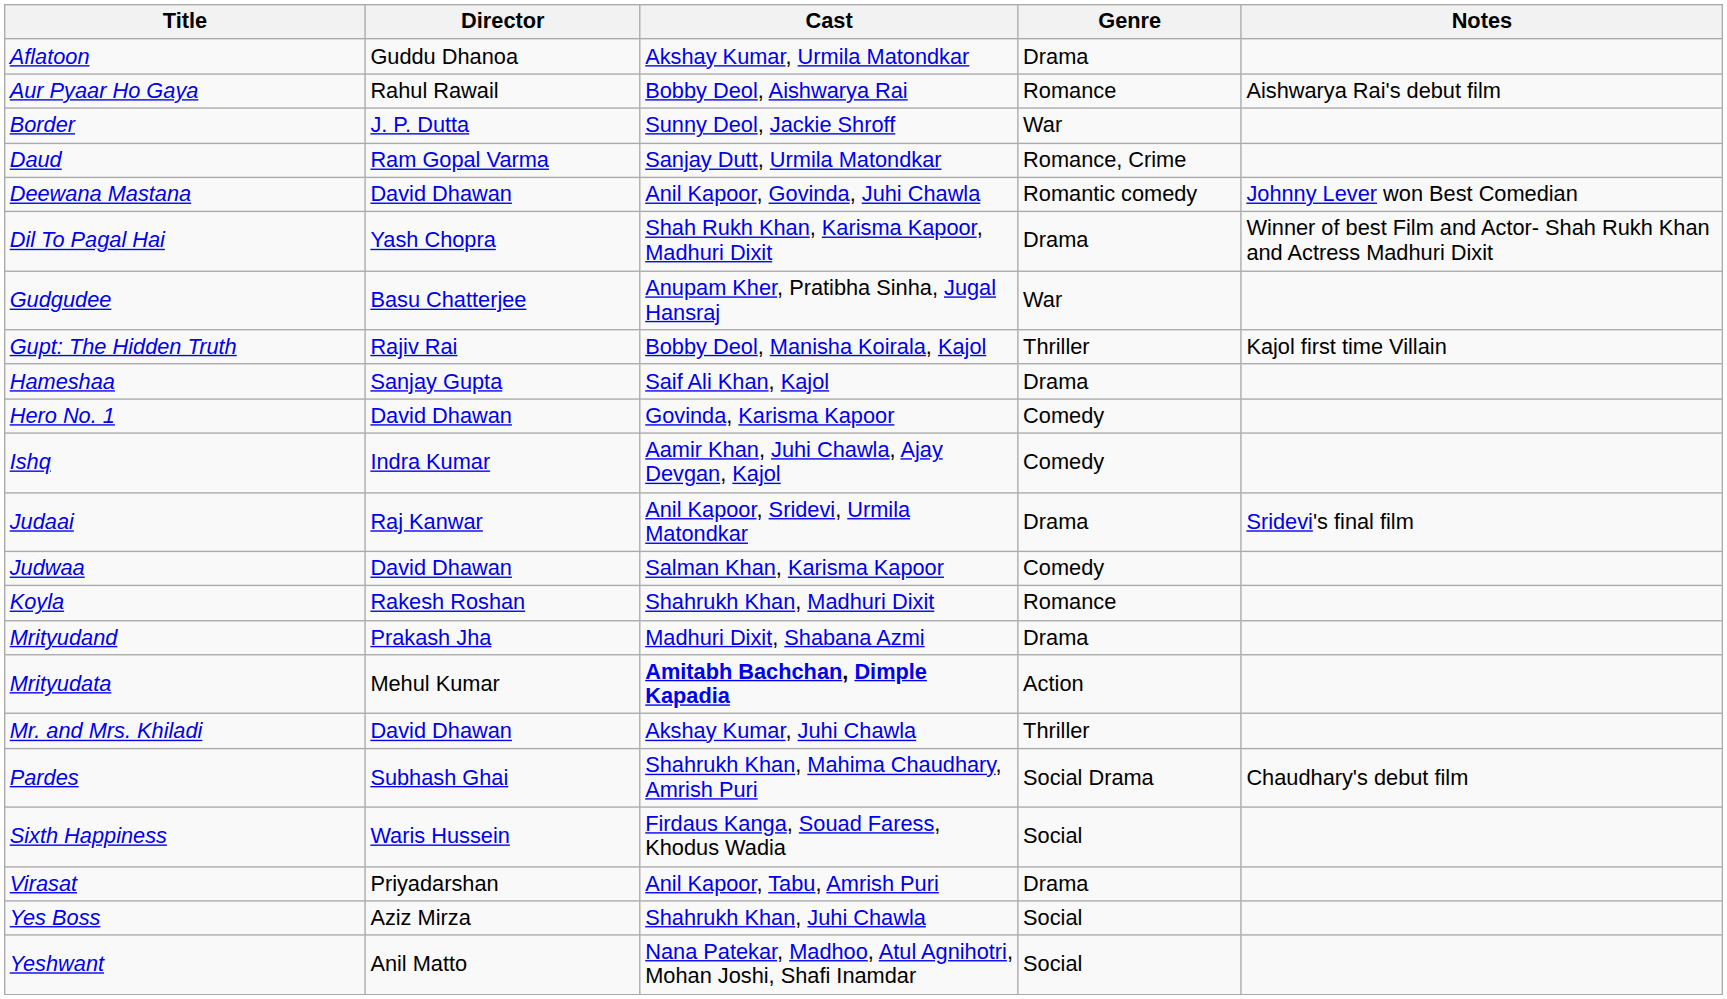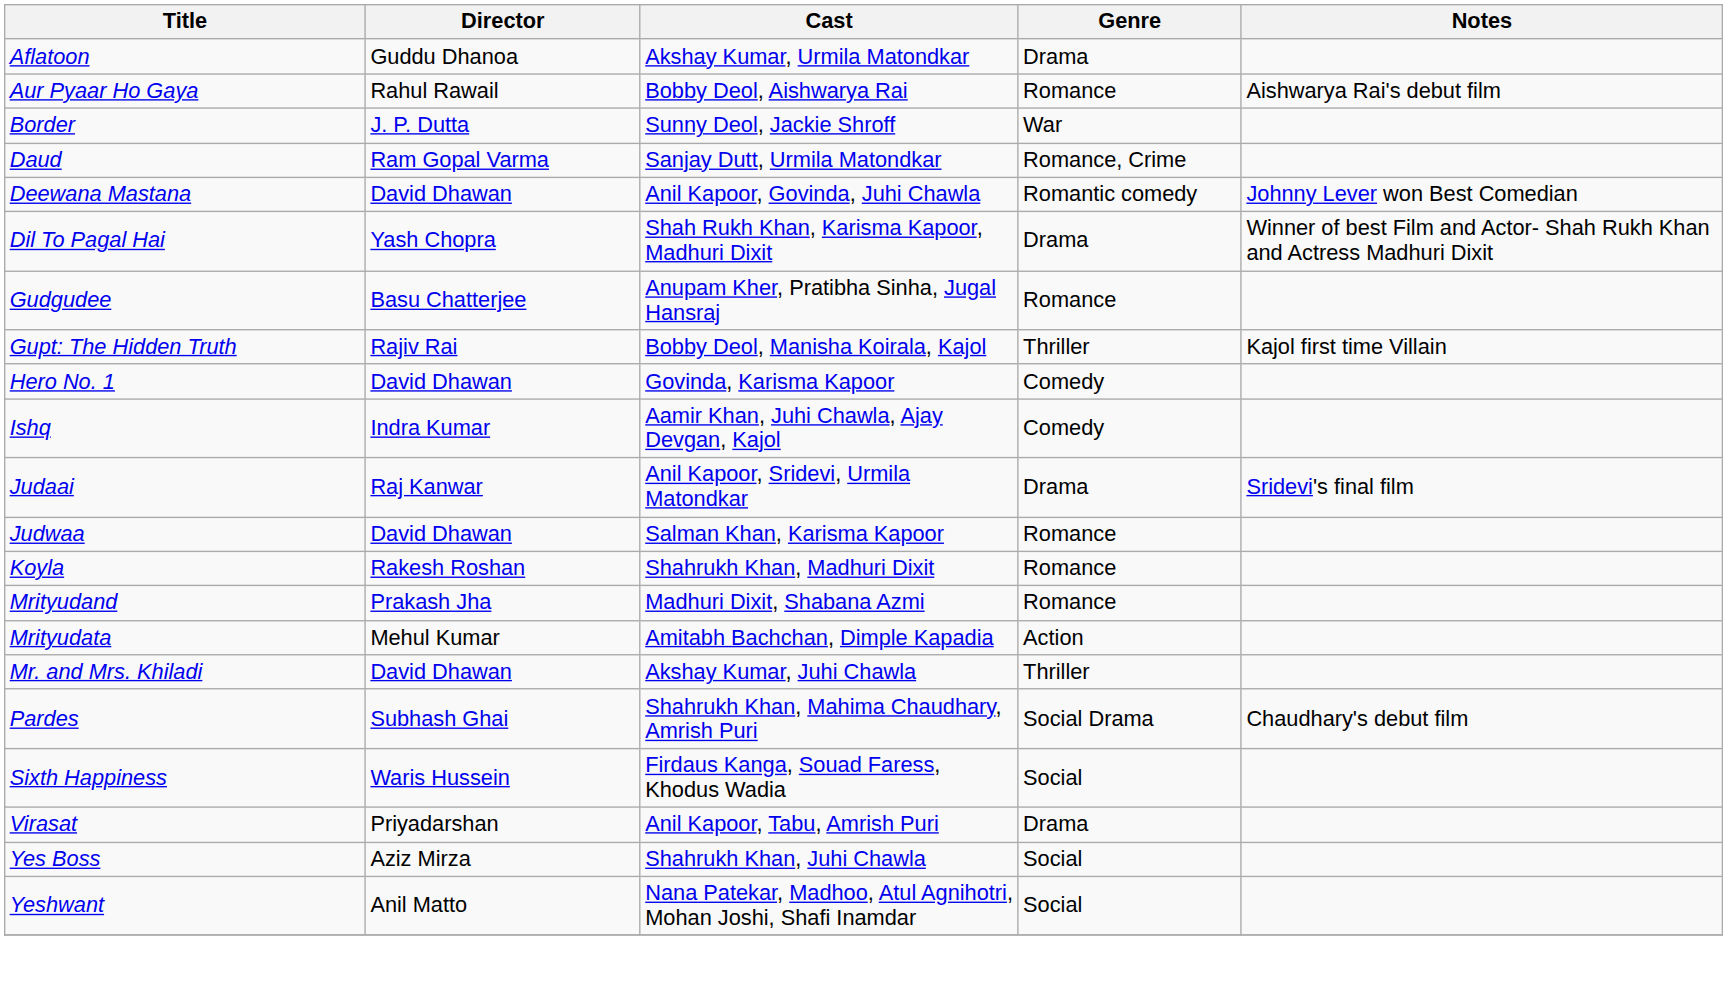Gudgudee | Genre: War -> Romance
- row: Hameshaa | Sanjay Gupta | Saif Ali Khan, Kajol | Drama
Judwaa | Genre: Comedy -> Romance
Mrityudand | Genre: Drama -> Romance
Mrityudata | Cast: bold -> normal
